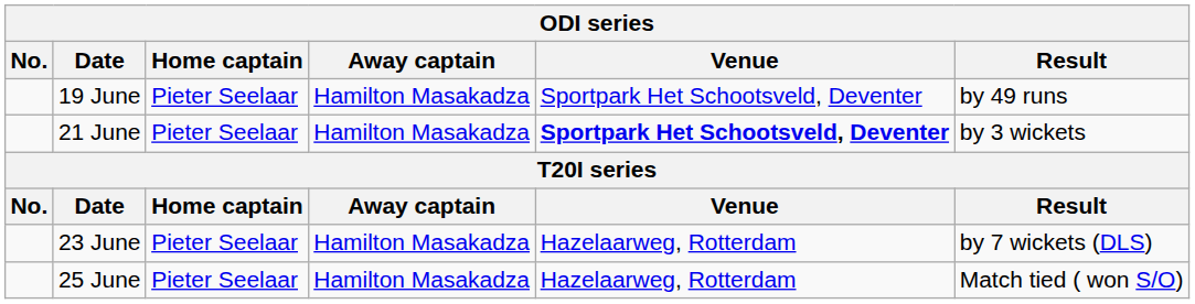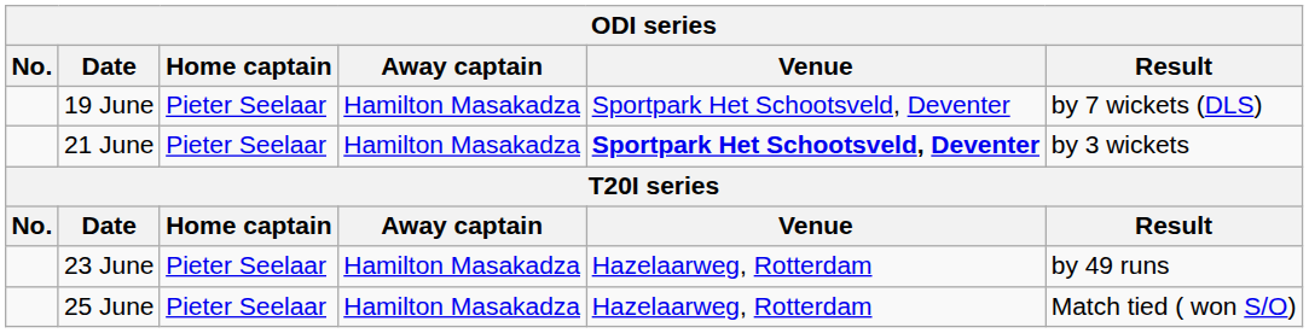19 June | Result: by 49 runs -> by 7 wickets (DLS)
23 June | Result: by 7 wickets (DLS) -> by 49 runs
